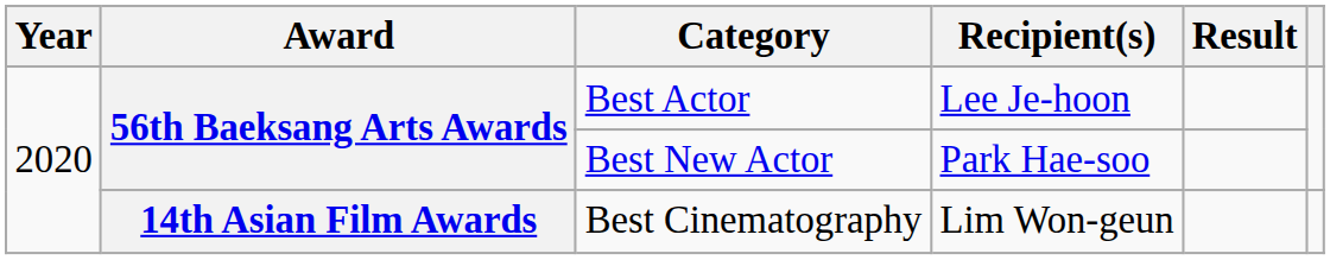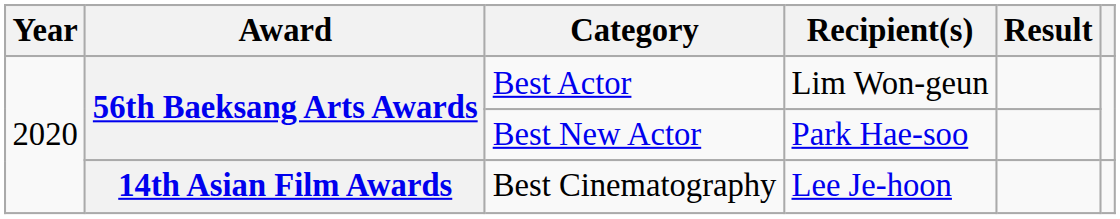Best Actor | Recipient(s): Lee Je-hoon -> Lim Won-geun
Best Cinematography | Recipient(s): Lim Won-geun -> Lee Je-hoon
